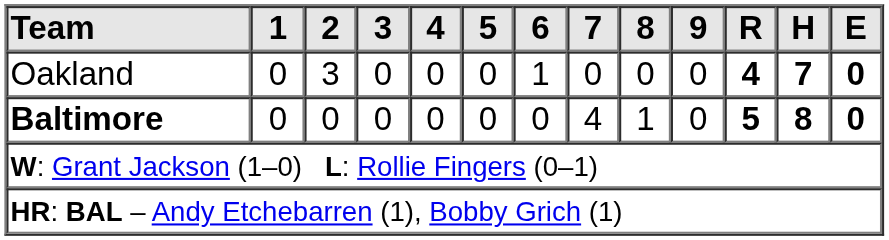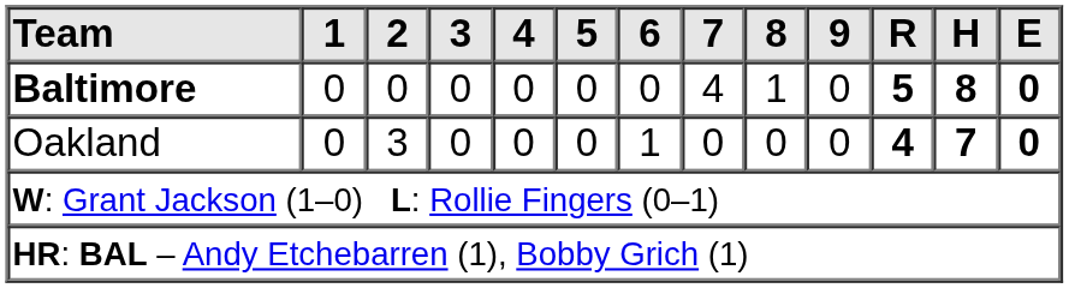rows swapped: Baltimore <-> Oakland
